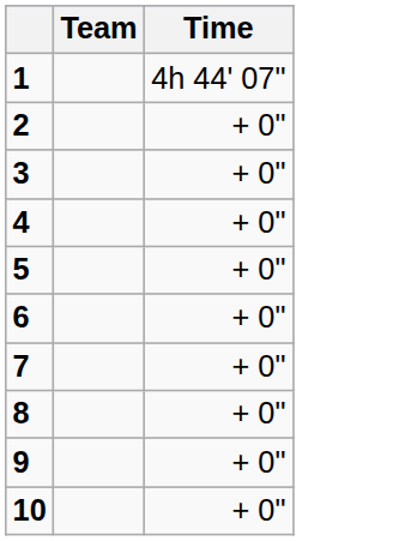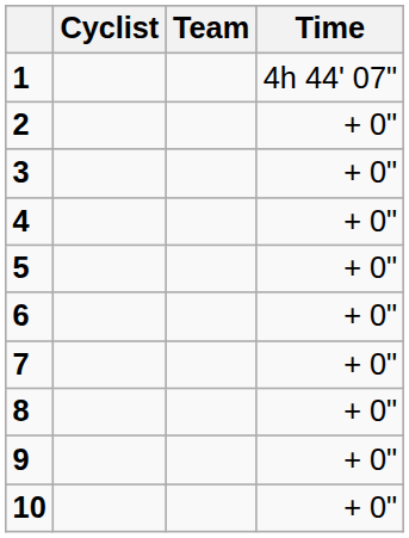+ column: Cyclist
